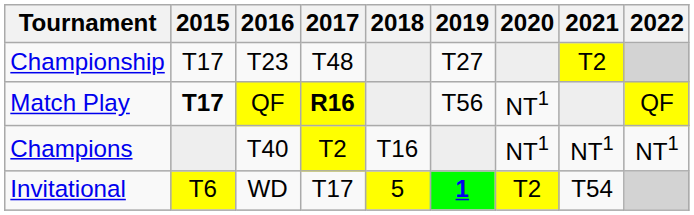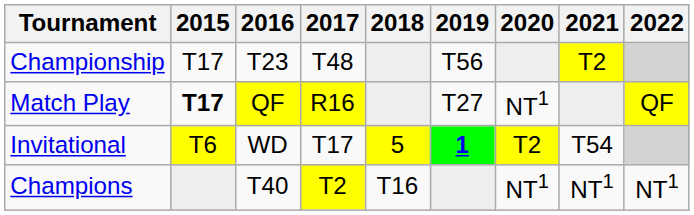Championship | 2019: T27 -> T56
Match Play | 2017: bold -> normal
Match Play | 2019: T56 -> T27
rows swapped: Invitational <-> Champions
